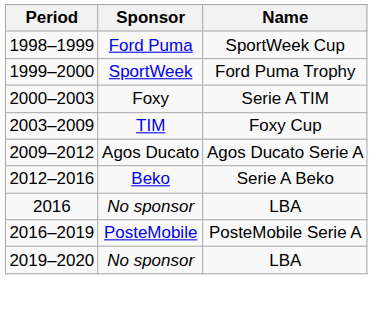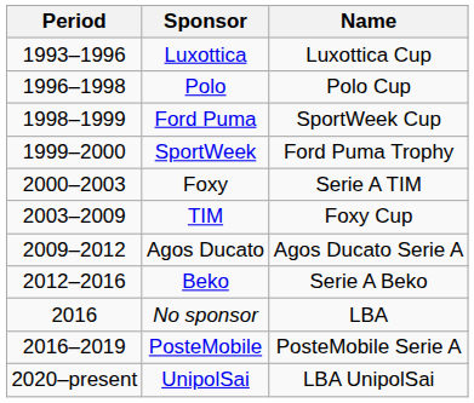+ row: 1993–1996 | Luxottica | Luxottica Cup
+ row: 1996–1998 | Polo | Polo Cup
- row: 2019–2020 | No sponsor | LBA
+ row: 2020–present | UnipolSai | LBA UnipolSai
